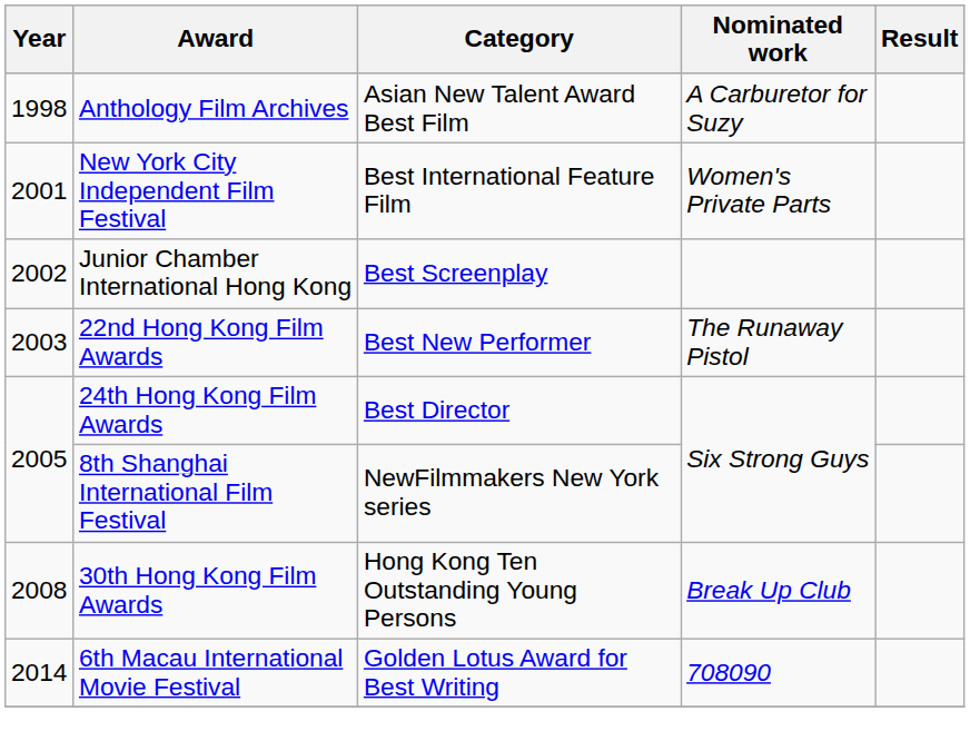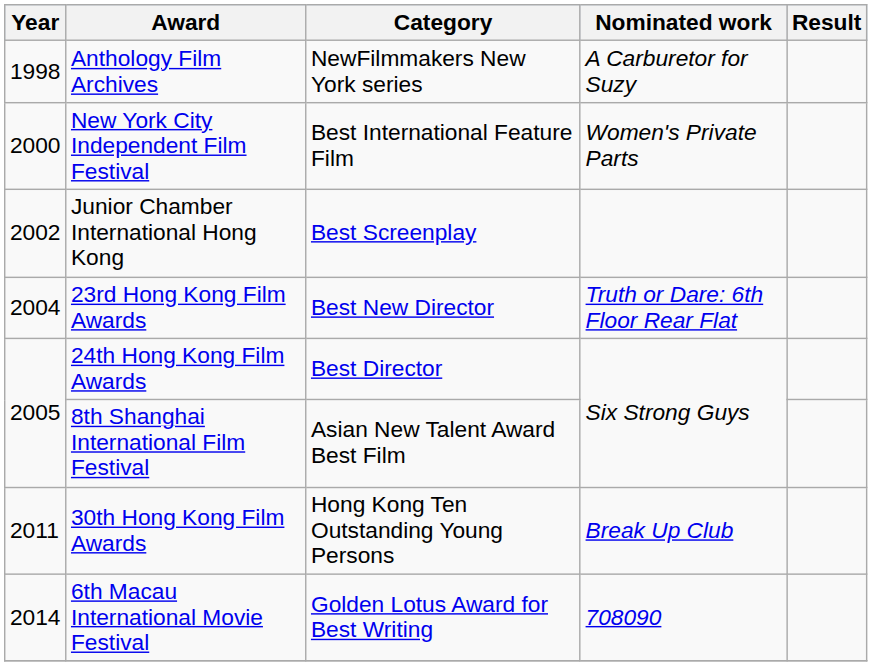Anthology Film Archives | Category: Asian New Talent Award Best Film -> NewFilmmakers New York series
New York City Independent Film Festival | Year: 2001 -> 2000
- row: 2003 | 22nd Hong Kong Film Awards | Best New Performer | The Runaway Pistol
+ row: 2004 | 23rd Hong Kong Film Awards | Best New Director | Truth or Dare: 6th Floor Rear Flat
8th Shanghai International Film Festival | Category: NewFilmmakers New York series -> Asian New Talent Award Best Film
30th Hong Kong Film Awards | Year: 2008 -> 2011
